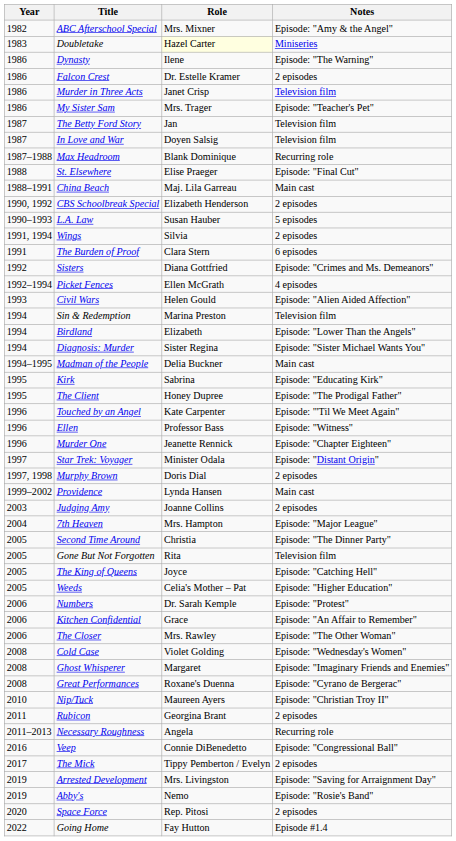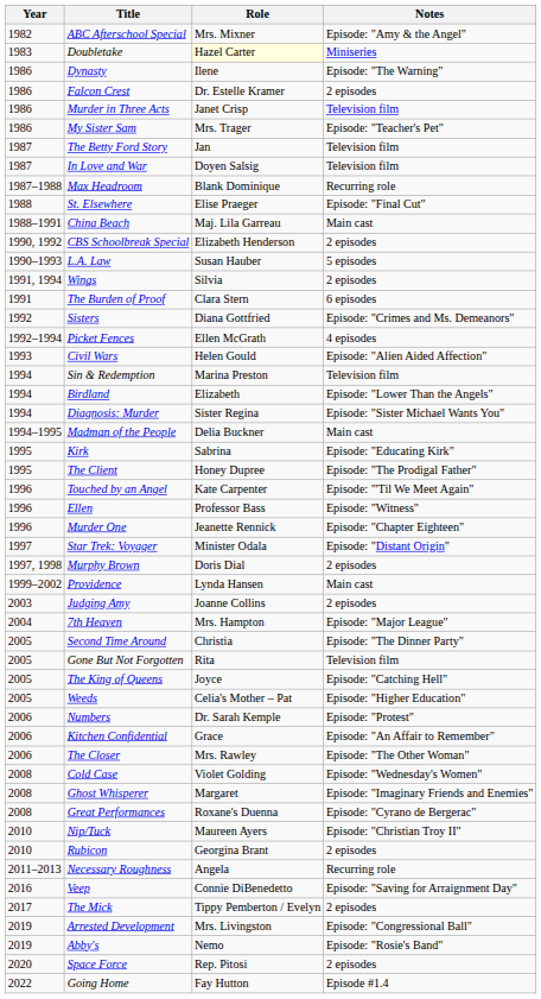Rubicon | Year: 2011 -> 2010
Veep | Notes: Episode: "Congressional Ball" -> Episode: "Saving for Arraignment Day"
Arrested Development | Notes: Episode: "Saving for Arraignment Day" -> Episode: "Congressional Ball"
